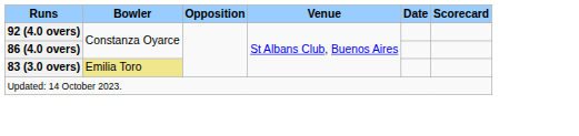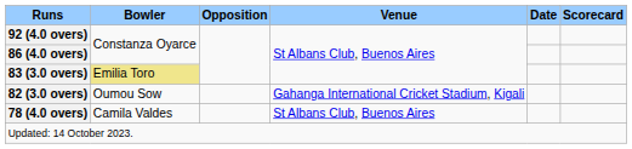+ row: 82 (3.0 overs) | Oumou Sow | Gahanga International Cricket Stadium, Kigali
+ row: 78 (4.0 overs) | Camila Valdes | St Albans Club, Buenos Aires
